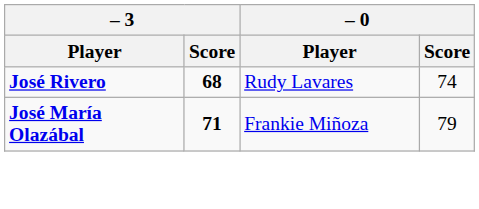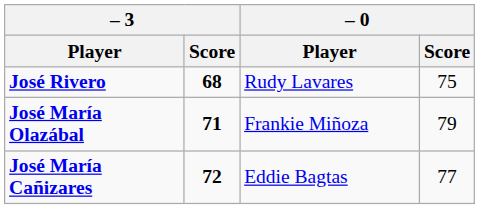José Rivero | – 0 / Score: 74 -> 75
+ row: José María Cañizares | 72 | Eddie Bagtas | 77
